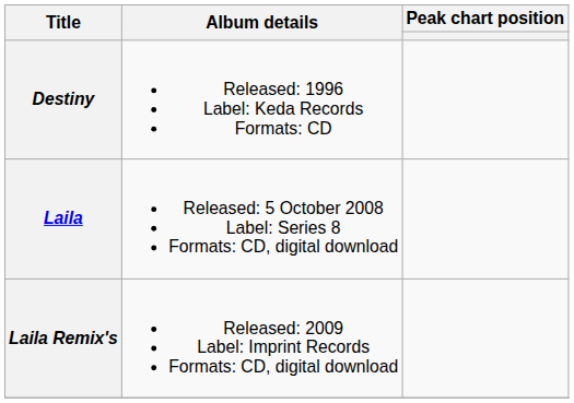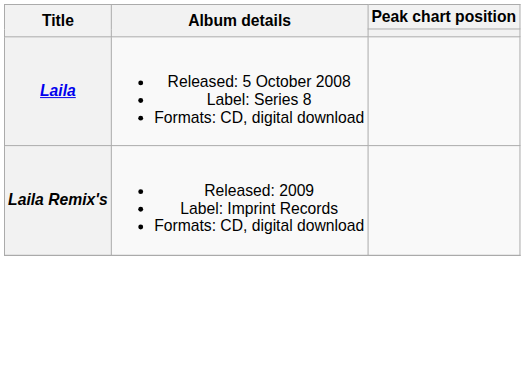- row: Destiny | Released: 1996 Label: Keda Records Formats: CD
